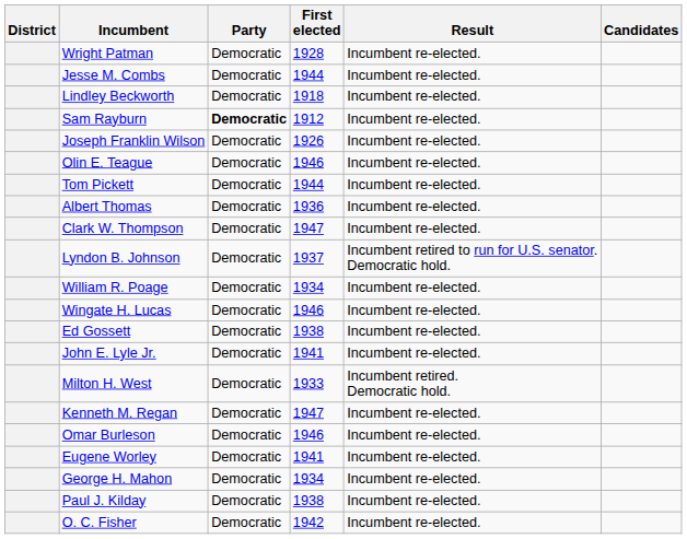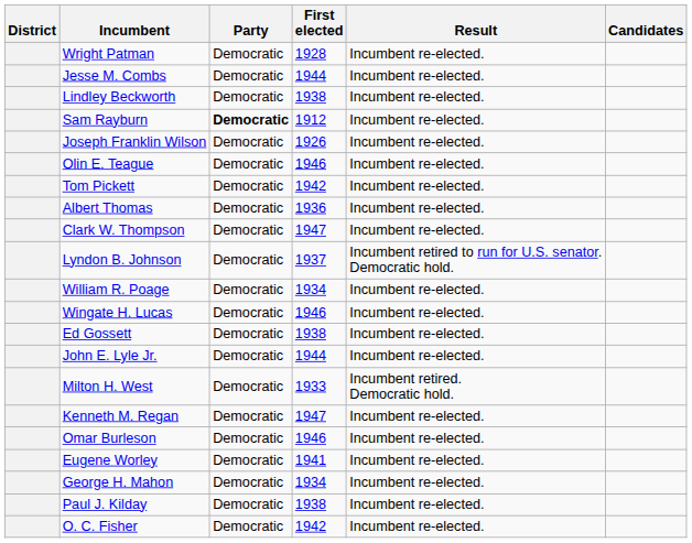Lindley Beckworth | First elected: 1918 -> 1938
Tom Pickett | First elected: 1944 -> 1942
John E. Lyle Jr. | First elected: 1941 -> 1944
